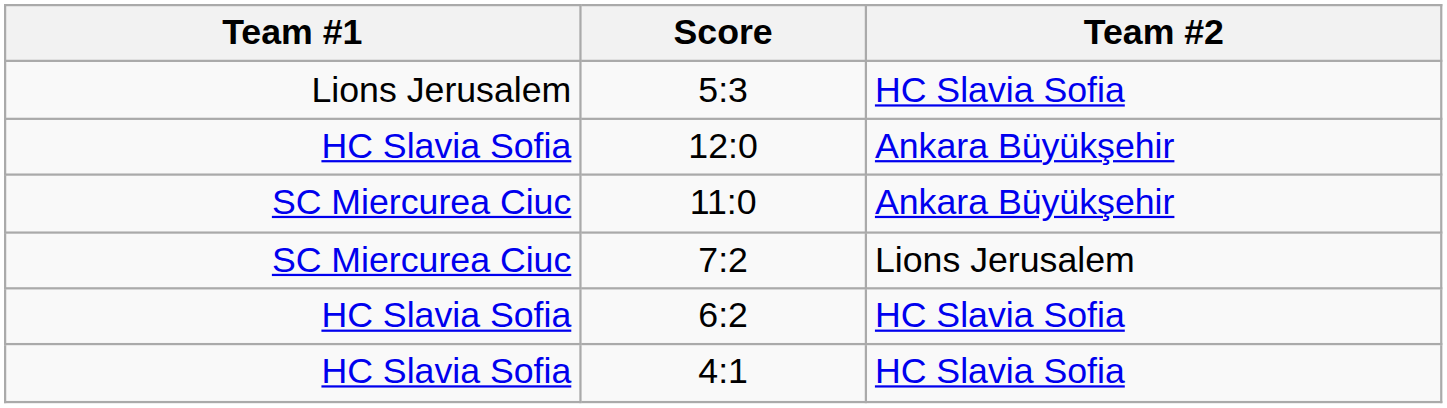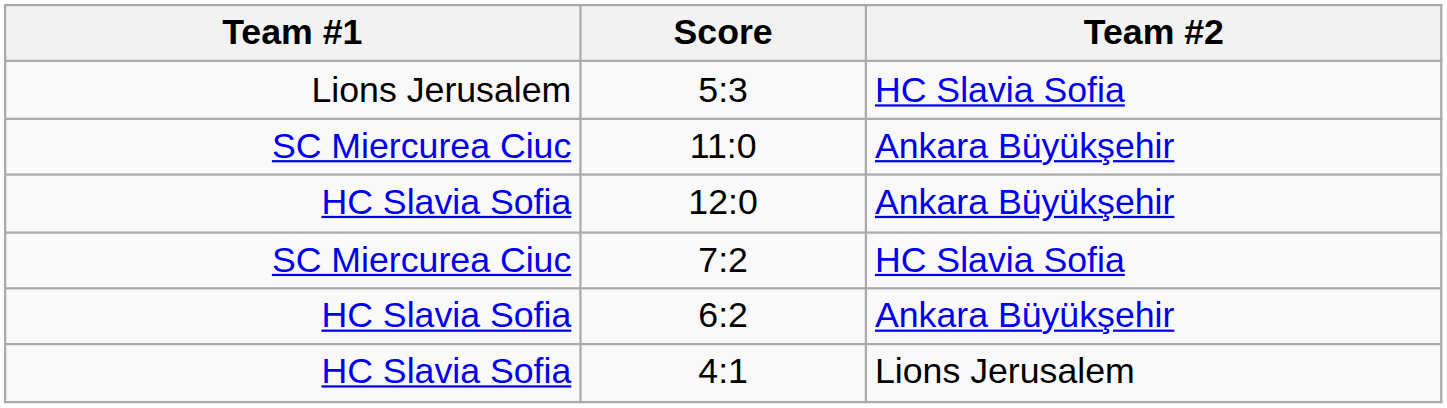rows swapped: 11:0 <-> 12:0
7:2 | Team #2: Lions Jerusalem -> HC Slavia Sofia
6:2 | Team #2: HC Slavia Sofia -> Ankara Büyükşehir
4:1 | Team #2: HC Slavia Sofia -> Lions Jerusalem
